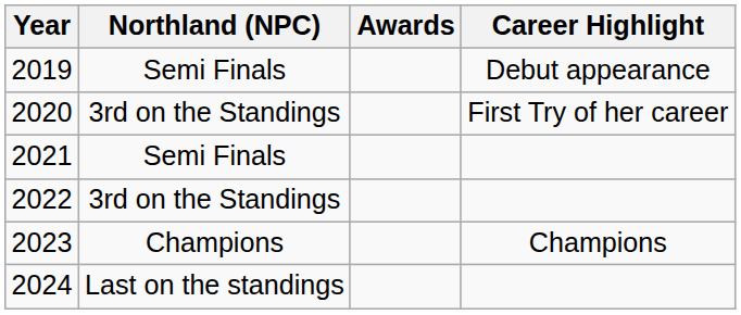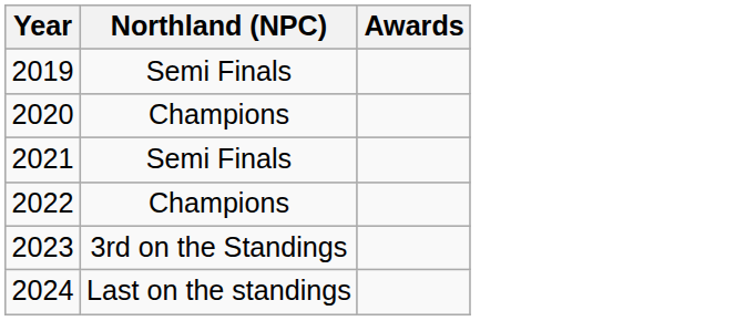- column: Career Highlight | Debut appearance | First Try of her career | Champions
2020 | Northland (NPC): 3rd on the Standings -> Champions
2022 | Northland (NPC): 3rd on the Standings -> Champions
2023 | Northland (NPC): Champions -> 3rd on the Standings
